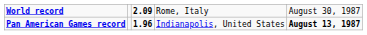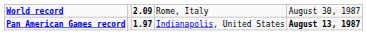Pan American Games record | column 3: 1.96 -> 1.97
